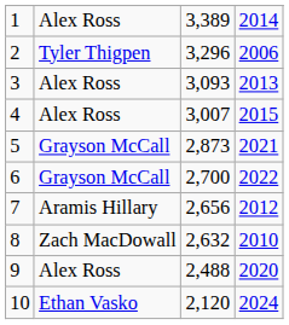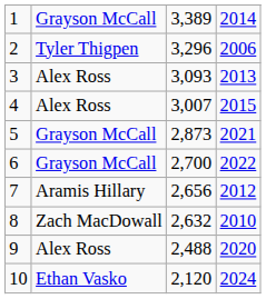1 | column 2: Alex Ross -> Grayson McCall
